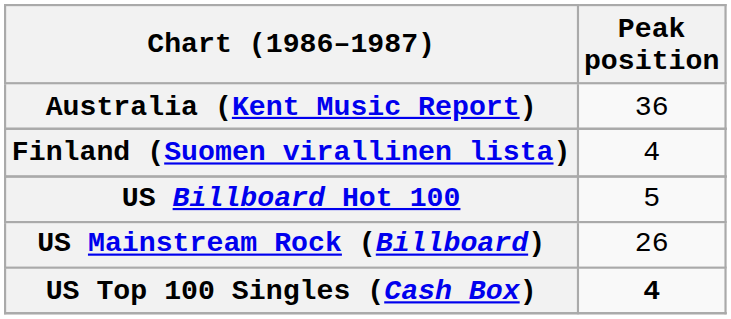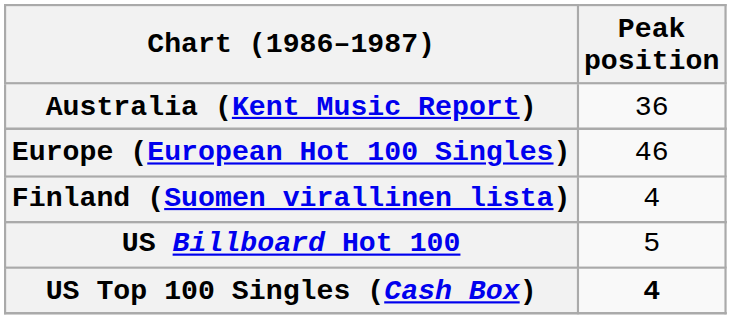+ row: Europe (European Hot 100 Singles) | 46
- row: US Mainstream Rock (Billboard) | 26
